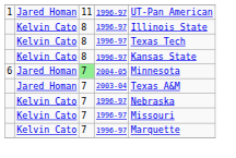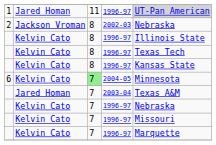1 | column 5: no background -> lightgrey background
+ row: 2 | Jackson Vroman | 8 | 2002-03 | Nebraska
6 | column 2: Jared Homan -> Kelvin Cato
